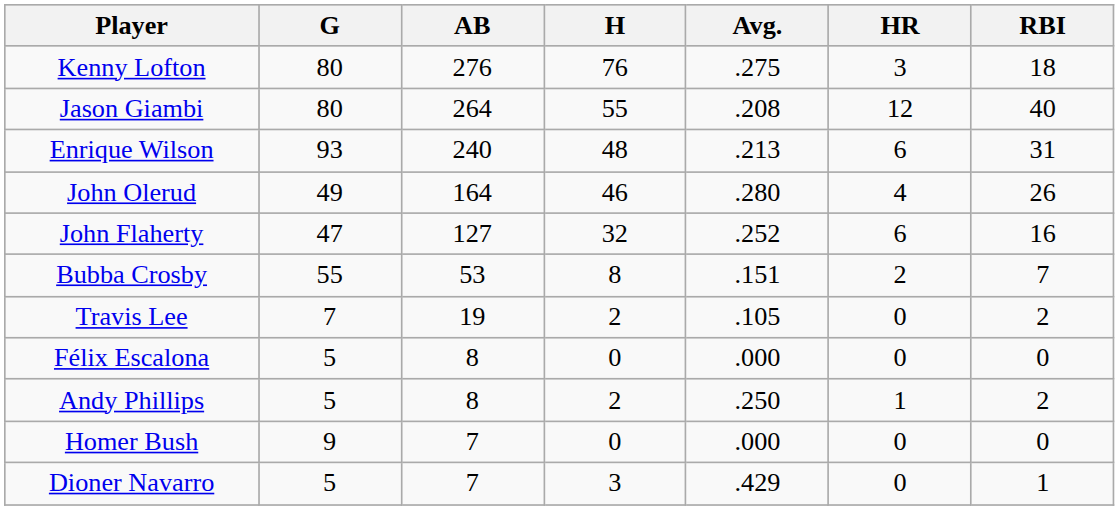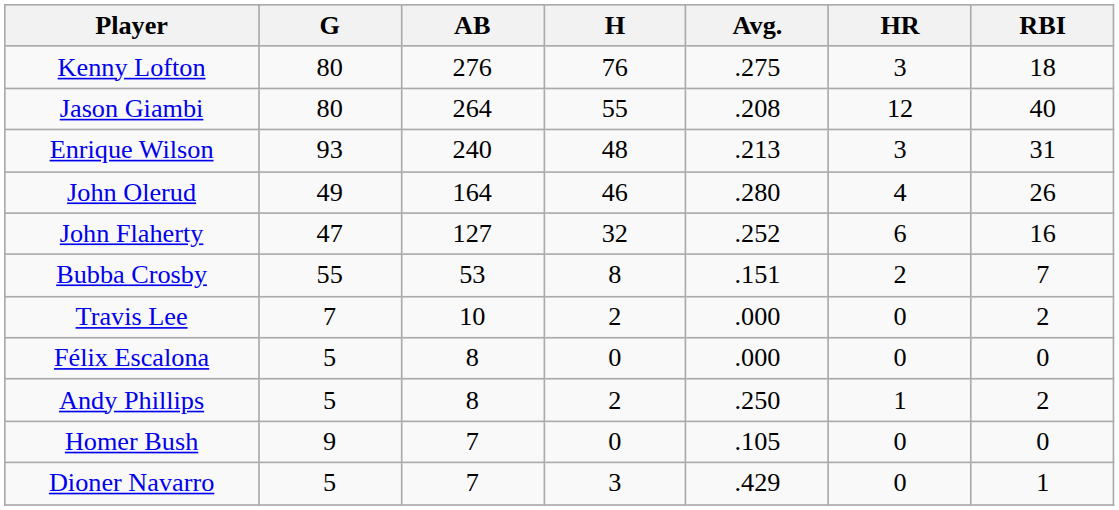Enrique Wilson | HR: 6 -> 3
Travis Lee | AB: 19 -> 10
Travis Lee | Avg.: .105 -> .000
Homer Bush | Avg.: .000 -> .105
